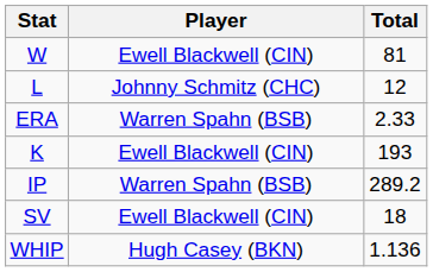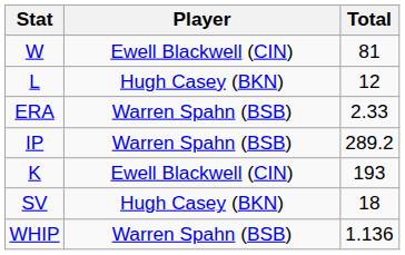L | Player: Johnny Schmitz (CHC) -> Hugh Casey (BKN)
rows swapped: K <-> IP
SV | Player: Ewell Blackwell (CIN) -> Hugh Casey (BKN)
WHIP | Player: Hugh Casey (BKN) -> Warren Spahn (BSB)
